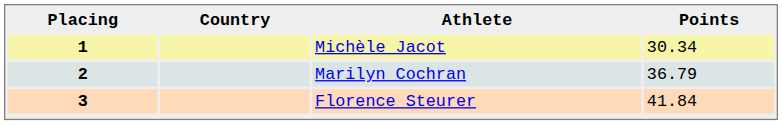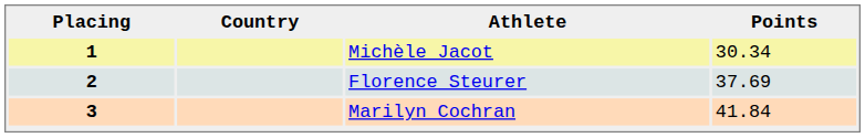2 | Athlete: Marilyn Cochran -> Florence Steurer
2 | Points: 36.79 -> 37.69
3 | Athlete: Florence Steurer -> Marilyn Cochran
